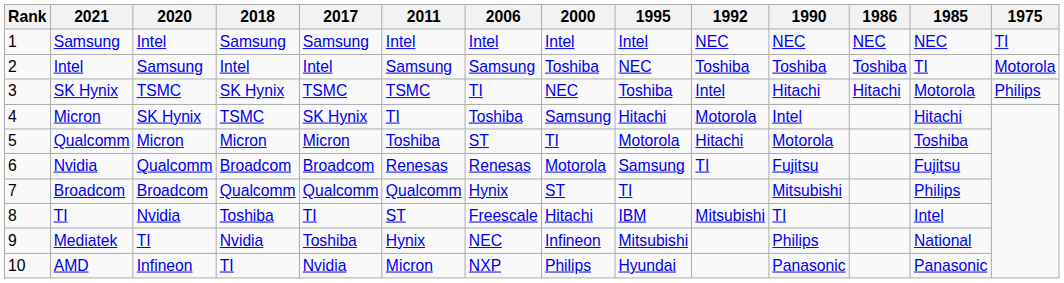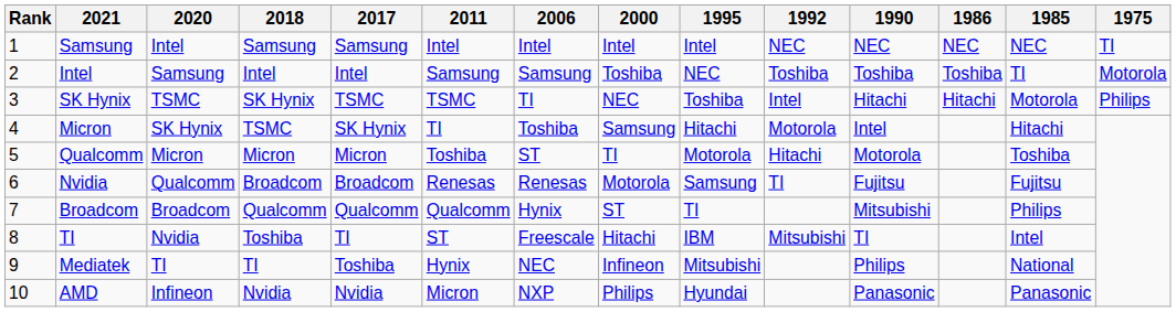Mediatek | 2018: Nvidia -> TI
AMD | 2018: TI -> Nvidia
